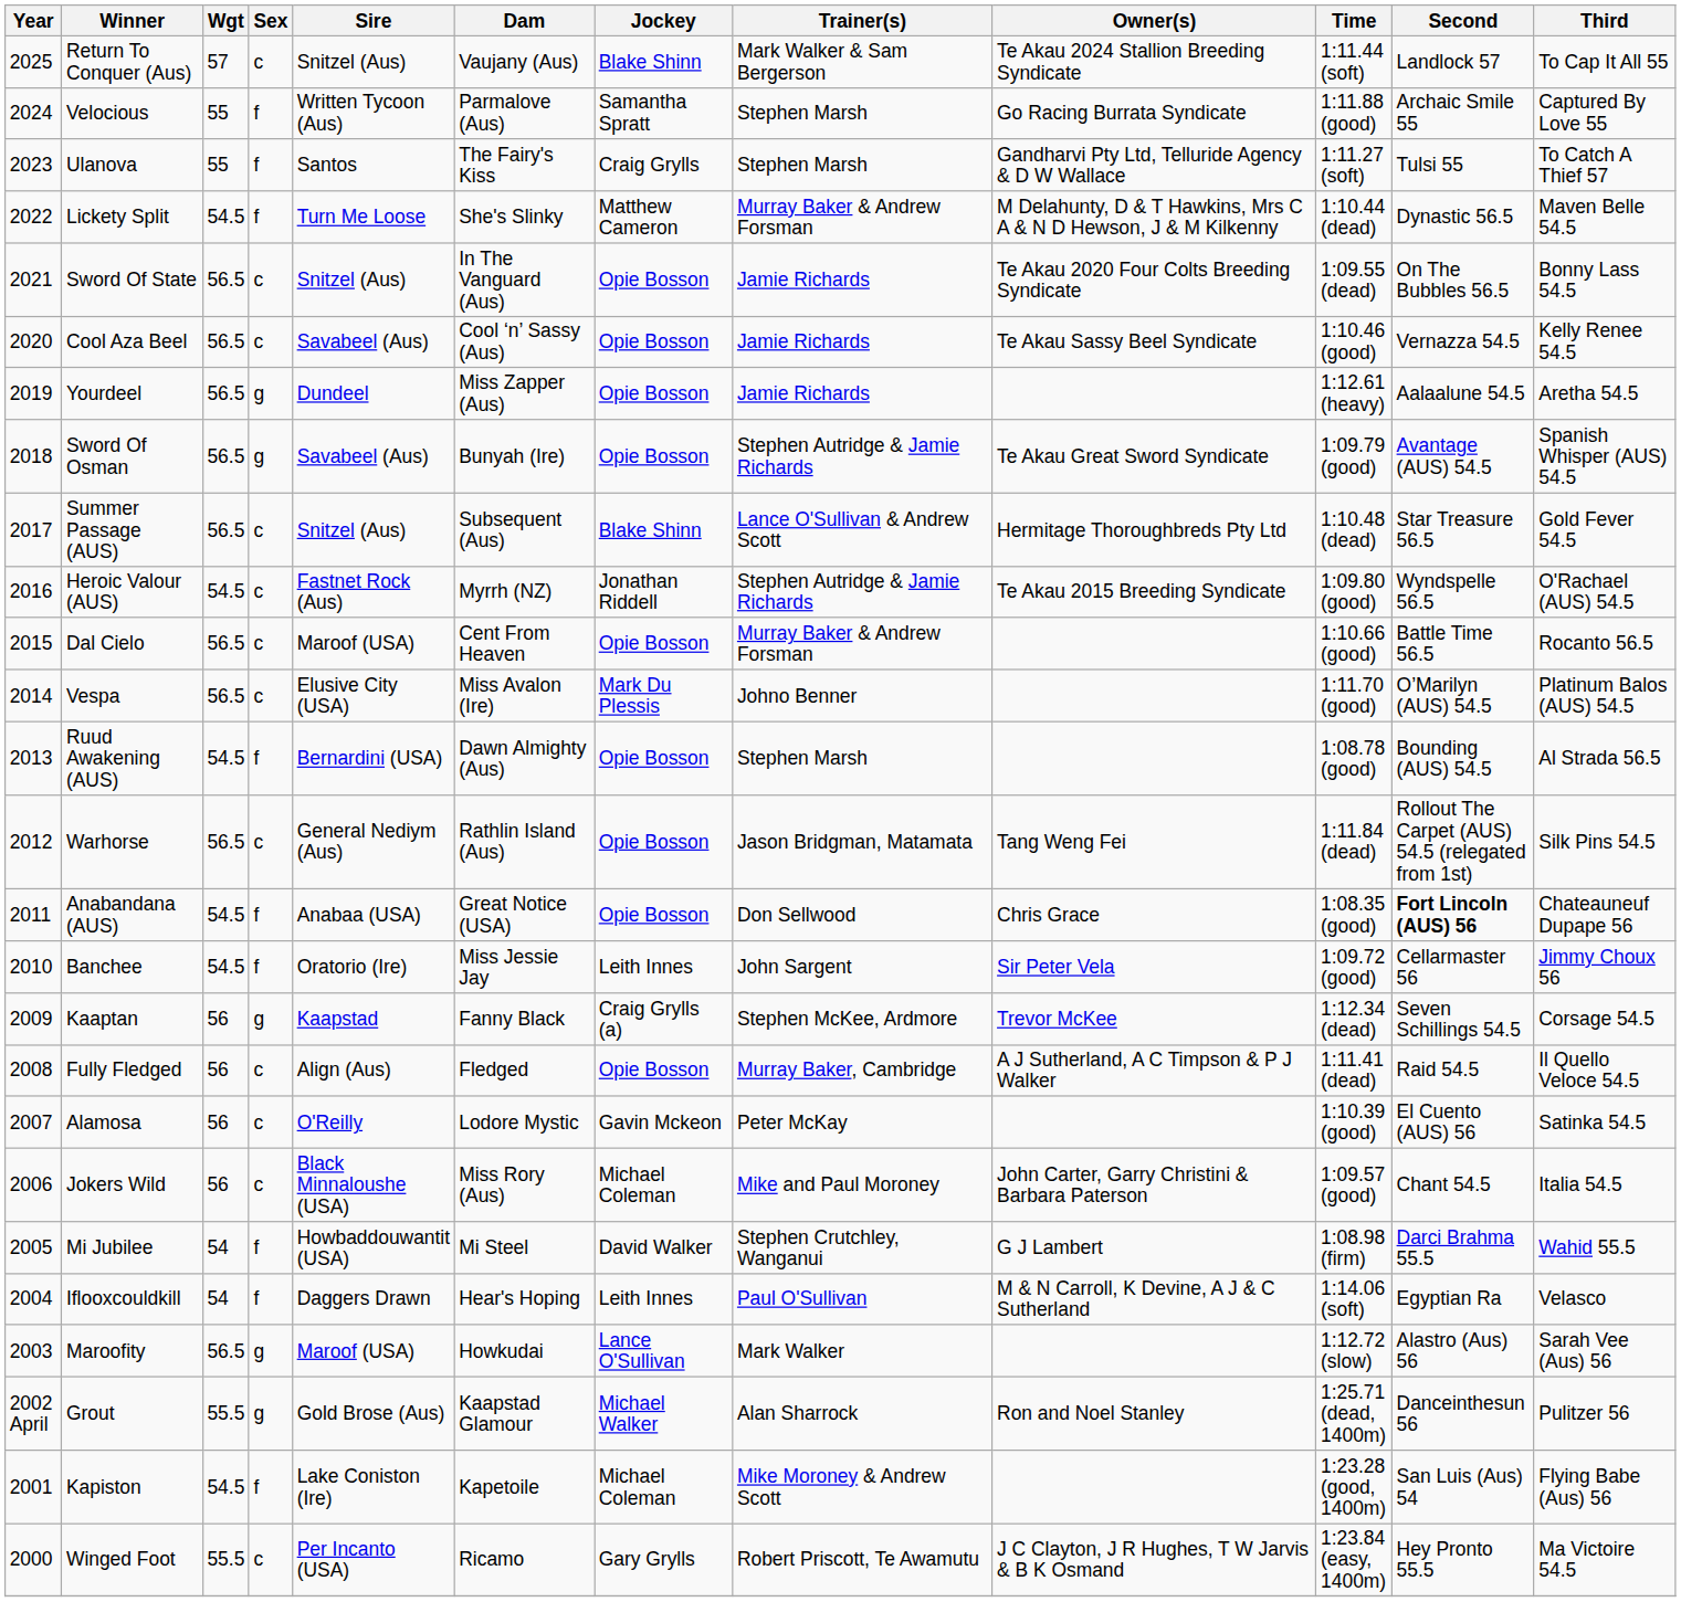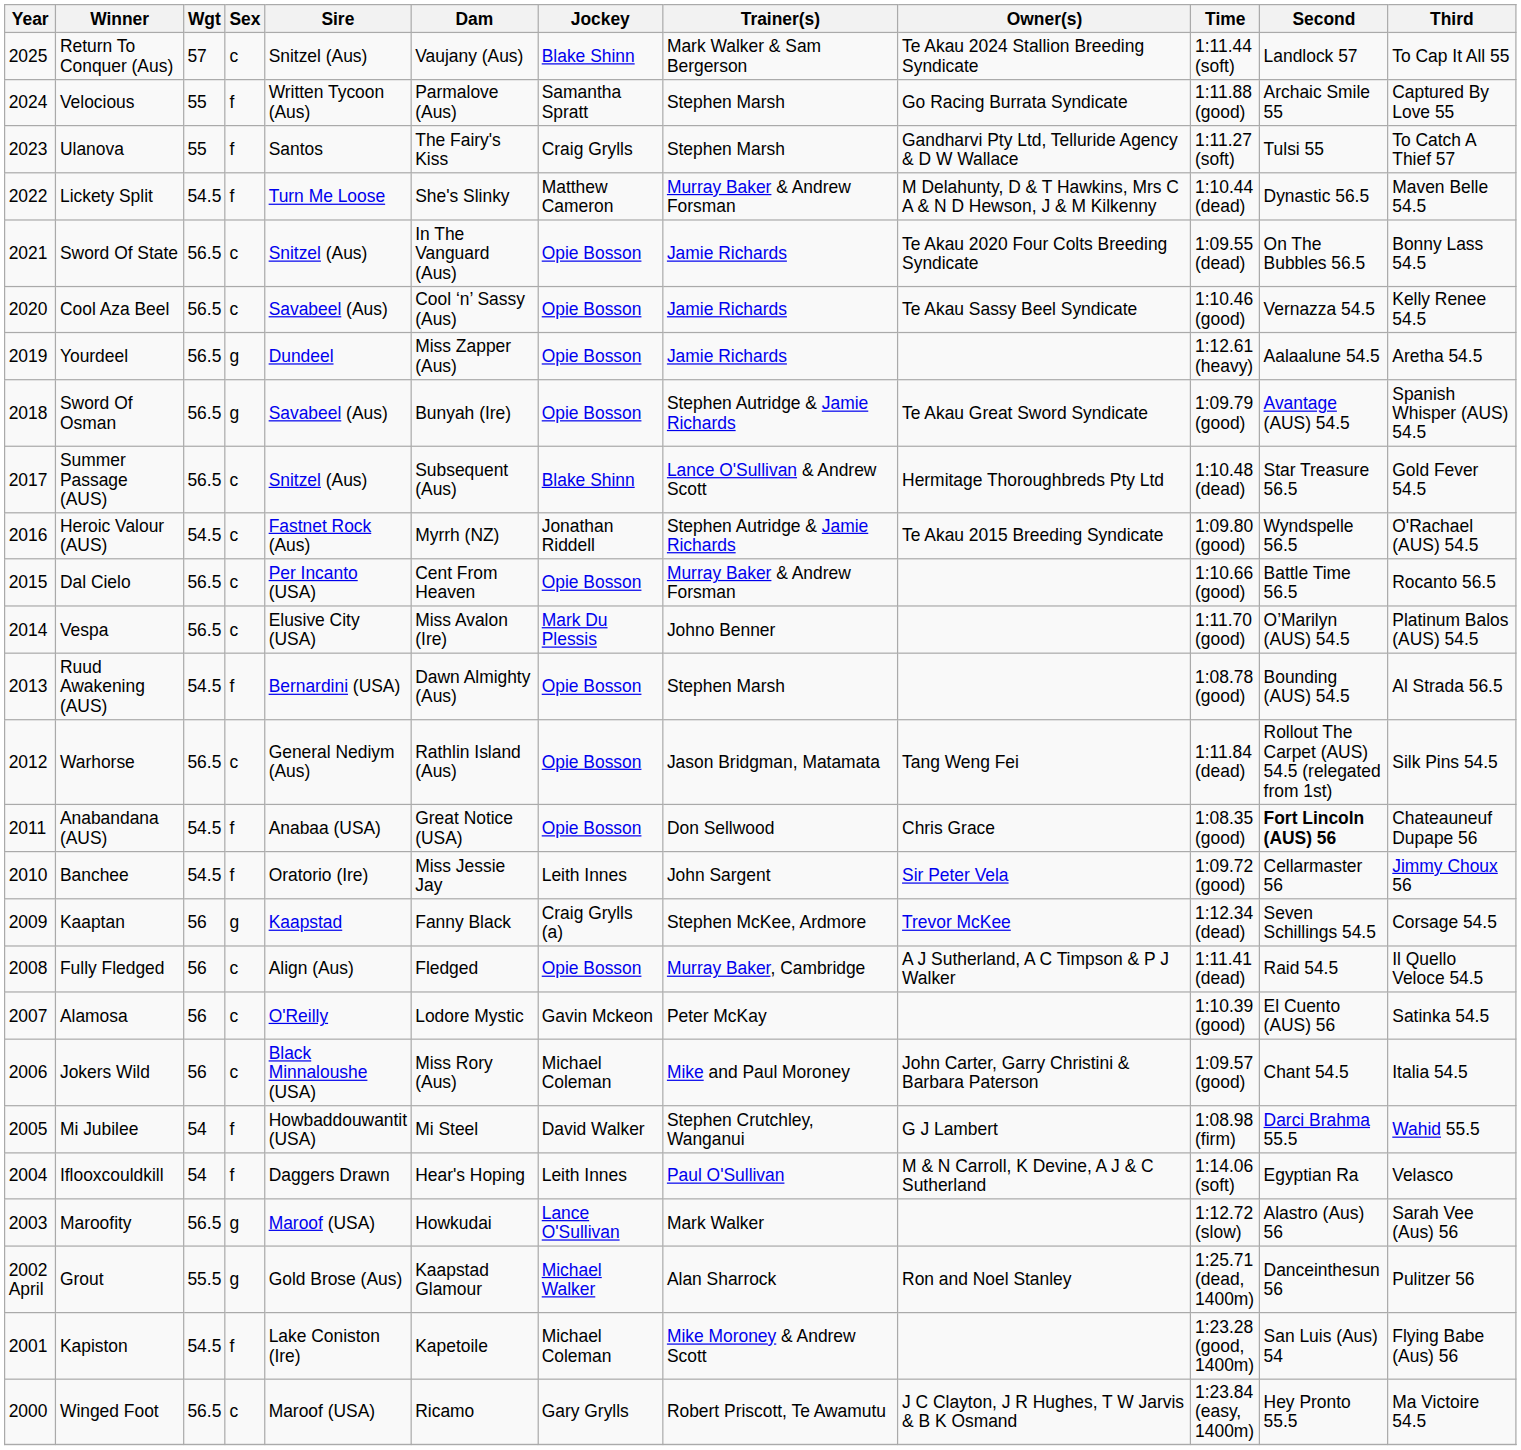Dal Cielo | Sire: Maroof (USA) -> Per Incanto (USA)
Winged Foot | Wgt: 55.5 -> 56.5
Winged Foot | Sire: Per Incanto (USA) -> Maroof (USA)
